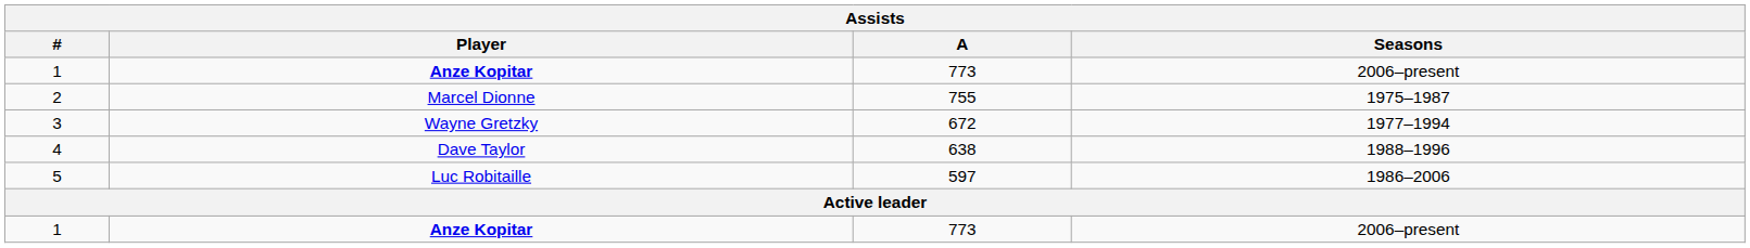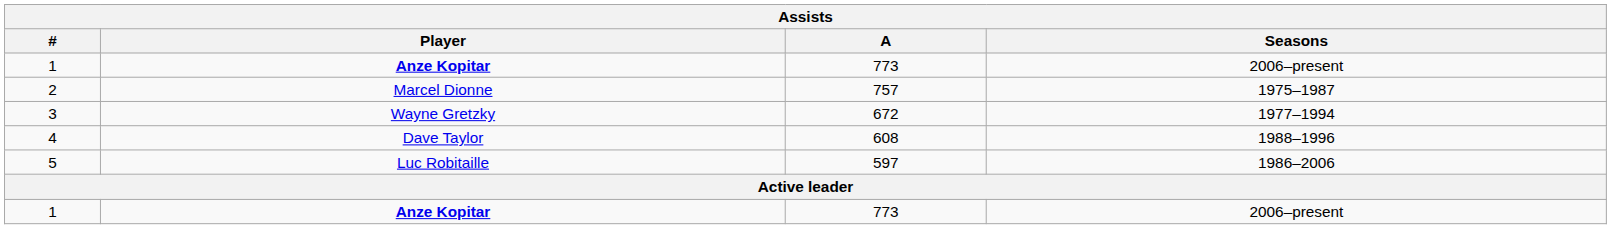2 | A: 755 -> 757
4 | A: 638 -> 608
